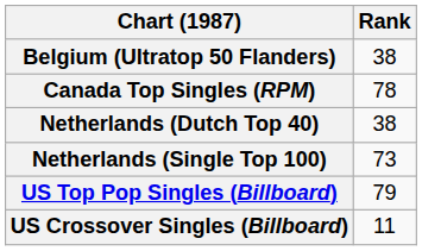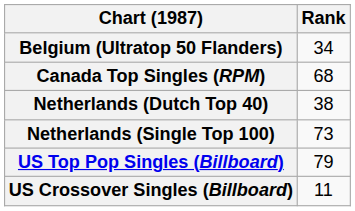Belgium (Ultratop 50 Flanders) | Rank: 38 -> 34
Canada Top Singles (RPM) | Rank: 78 -> 68
